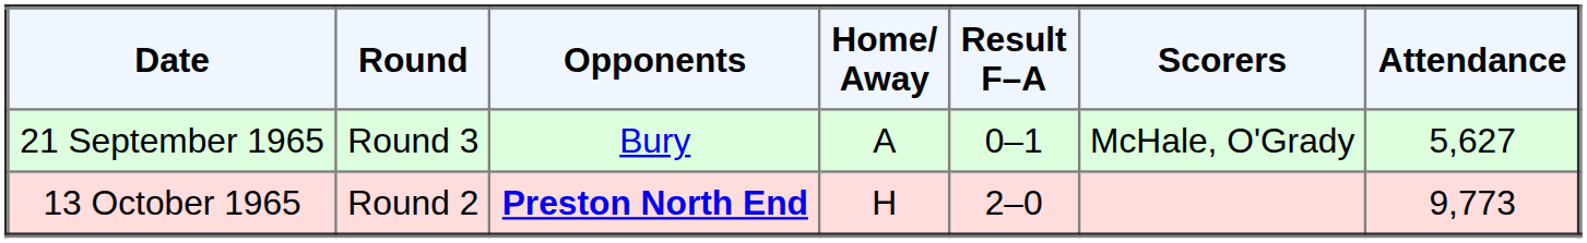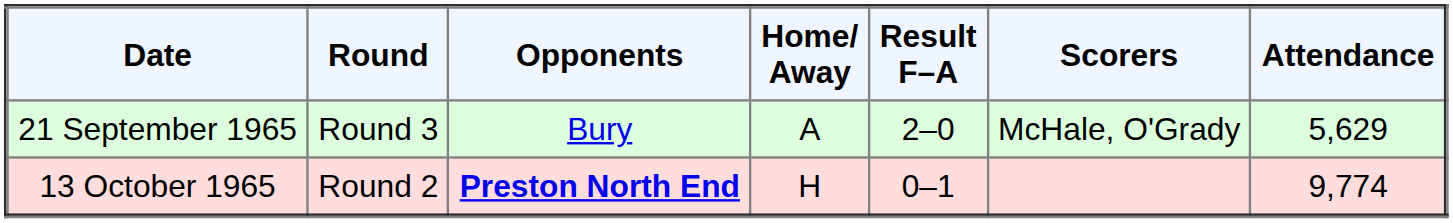21 September 1965 | Result F–A: 0–1 -> 2–0
21 September 1965 | Attendance: 5,627 -> 5,629
13 October 1965 | Result F–A: 2–0 -> 0–1
13 October 1965 | Attendance: 9,773 -> 9,774
